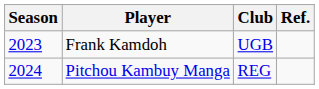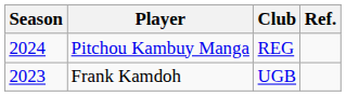rows swapped: Frank Kamdoh <-> Pitchou Kambuy Manga
